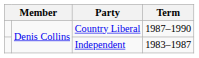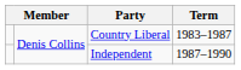Country Liberal | Term: 1987–1990 -> 1983–1987
Independent | Term: 1983–1987 -> 1987–1990
